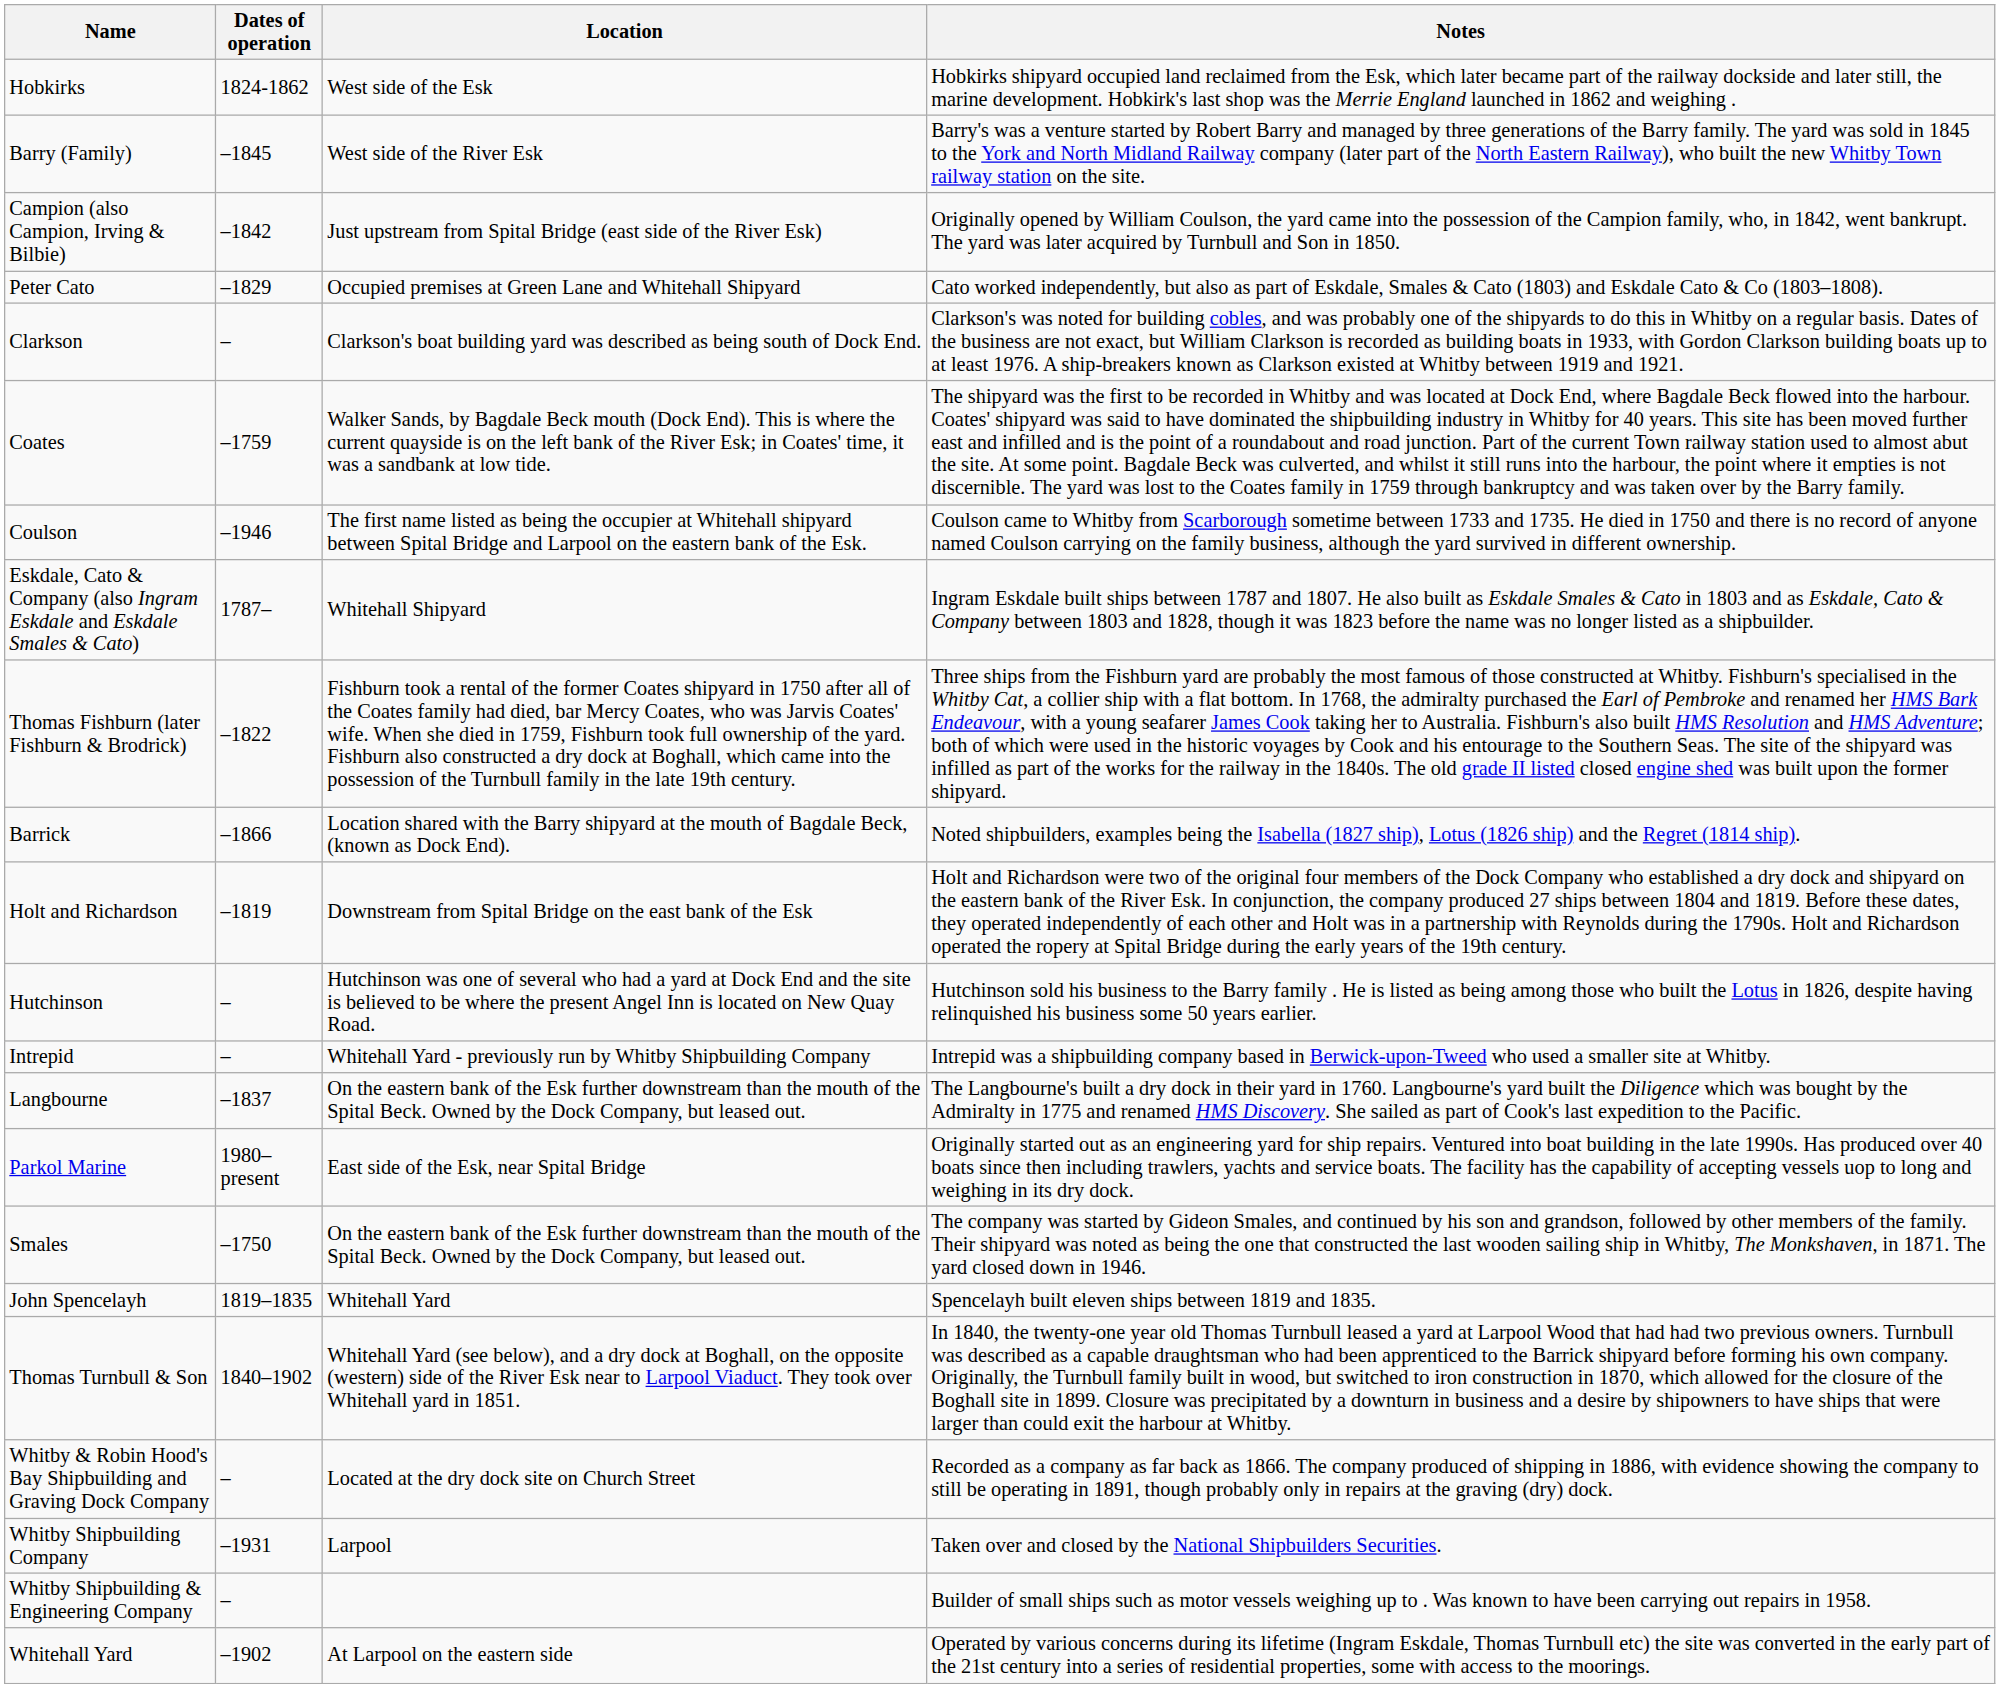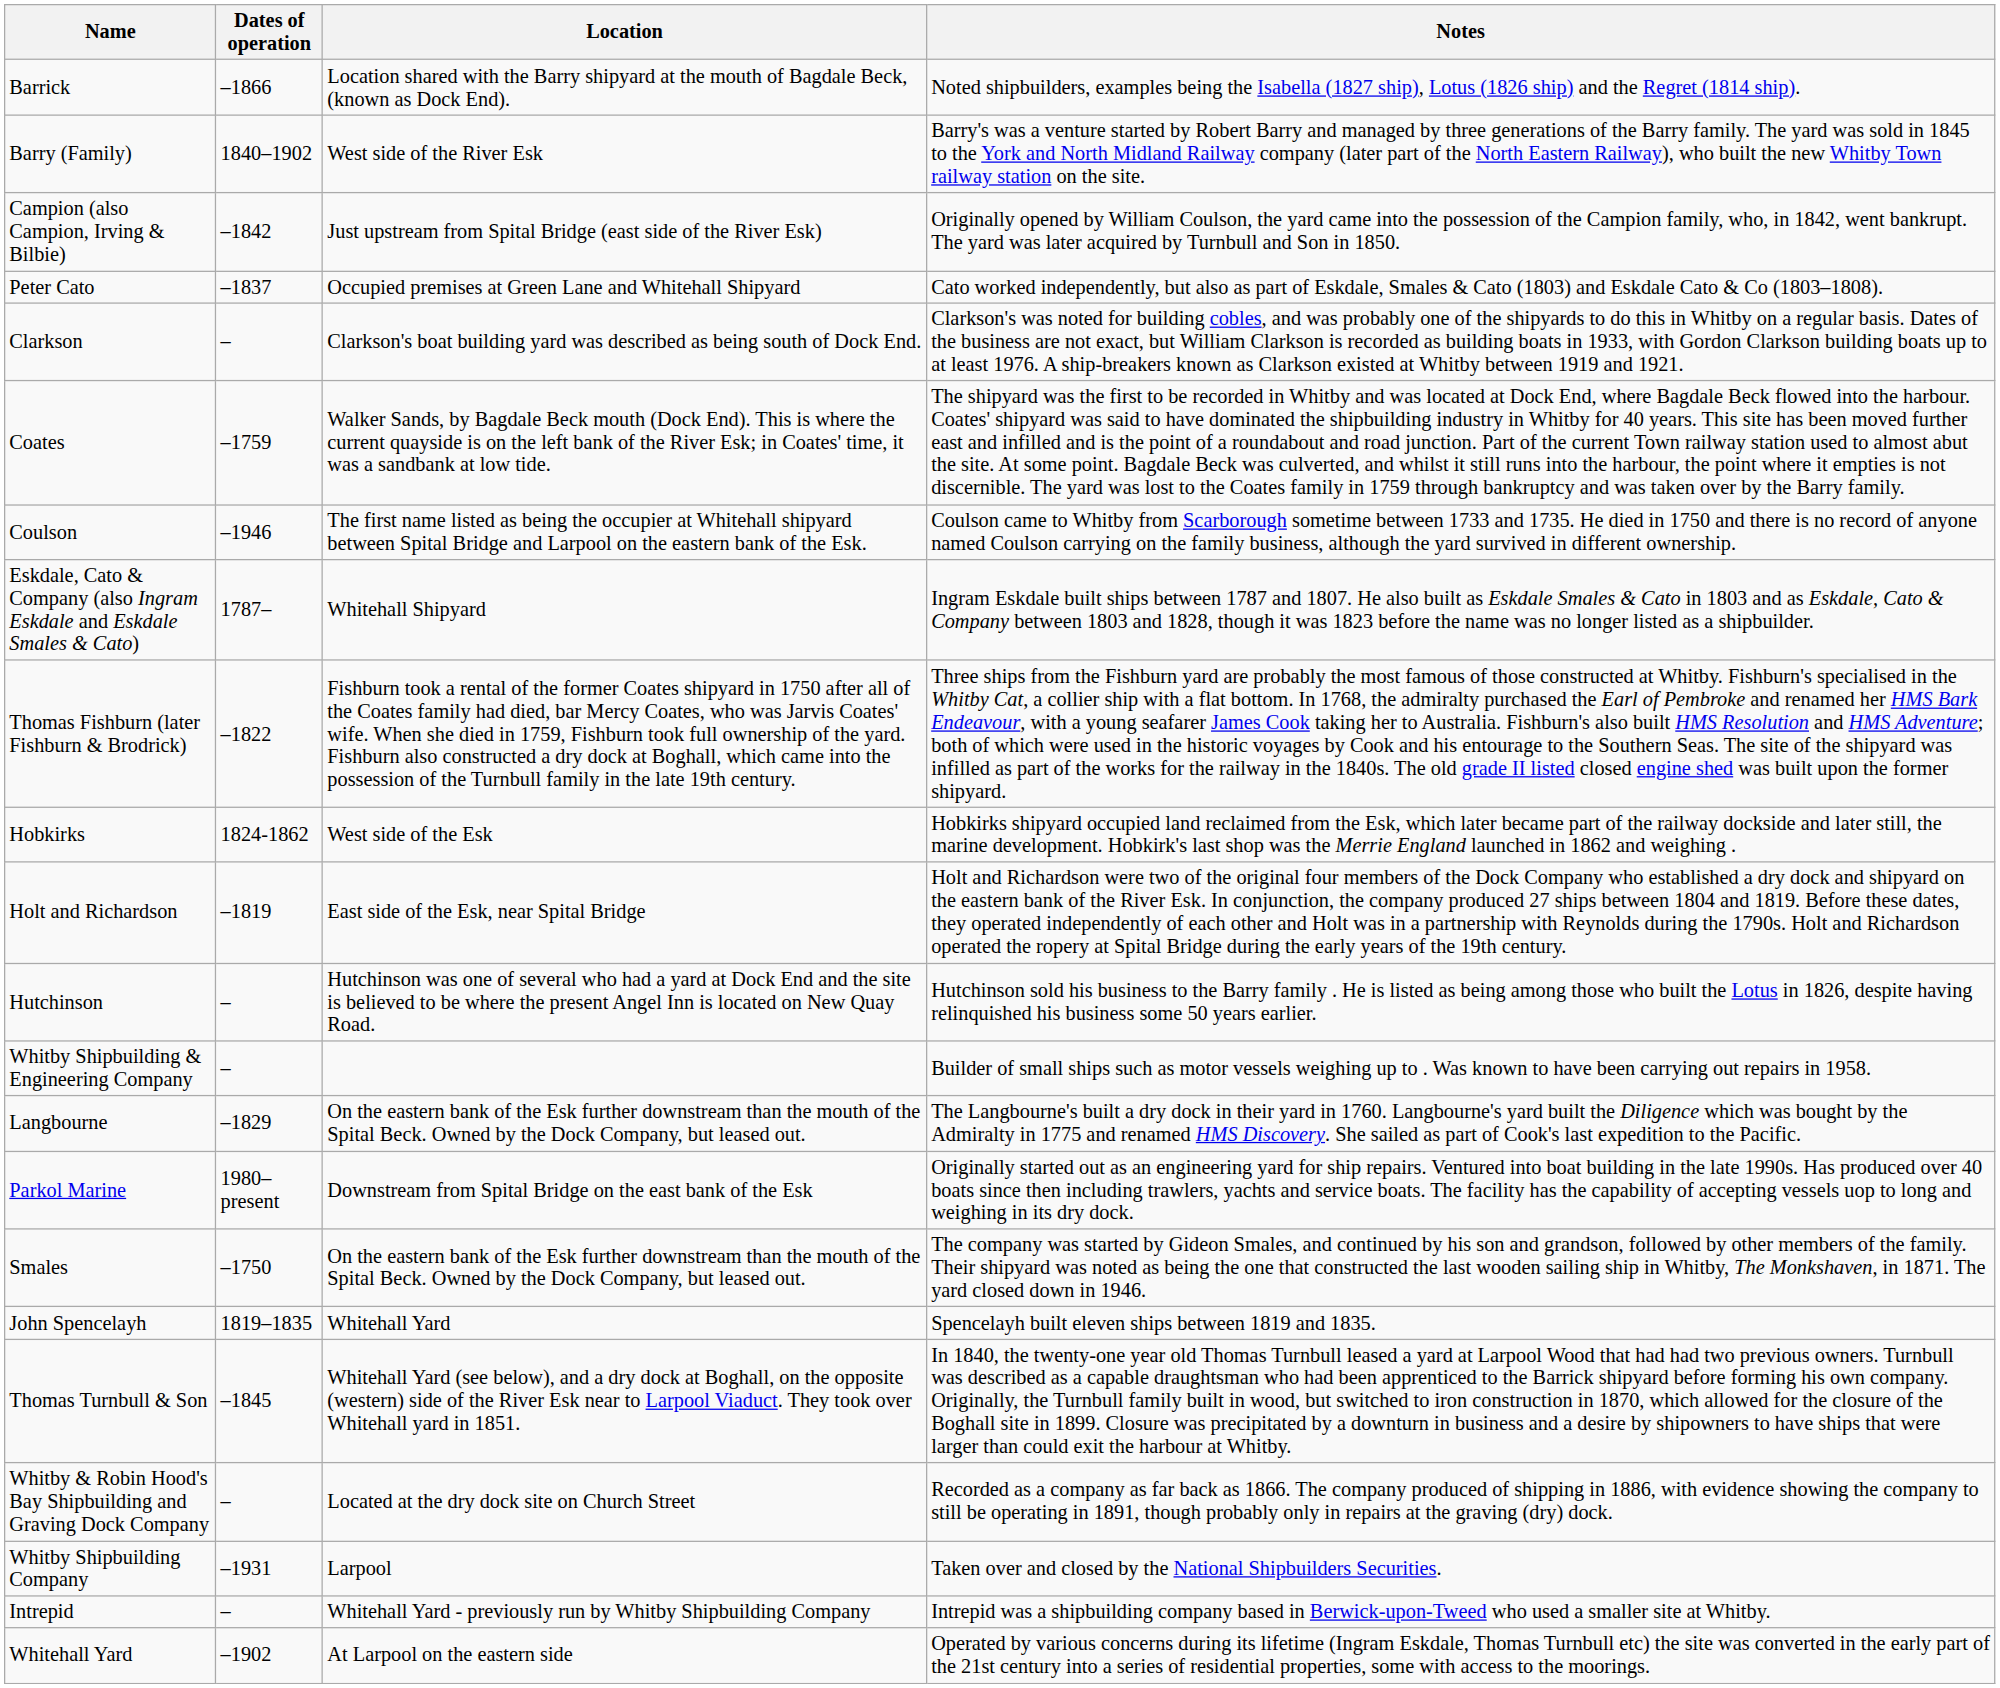rows swapped: Barrick <-> Hobkirks
Barry (Family) | Dates of operation: –1845 -> 1840–1902
Peter Cato | Dates of operation: –1829 -> –1837
Holt and Richardson | Location: Downstream from Spital Bridge on the east bank of the Esk -> East side of the Esk, near Spital Bridge
rows swapped: Intrepid <-> Whitby Shipbuilding & Engineering Company
Langbourne | Dates of operation: –1837 -> –1829
Parkol Marine | Location: East side of the Esk, near Spital Bridge -> Downstream from Spital Bridge on the east bank of the Esk
Thomas Turnbull & Son | Dates of operation: 1840–1902 -> –1845
